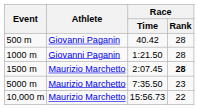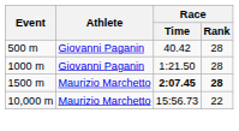1500 m | Race / Time: normal -> bold
- row: 5000 m | Maurizio Marchetto | 7:35.50 | 23
